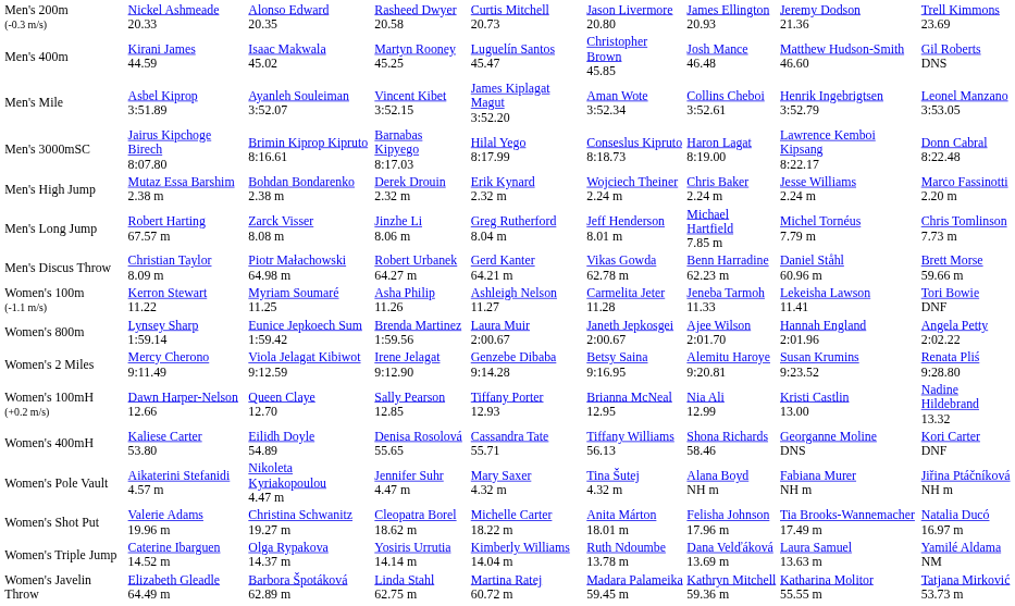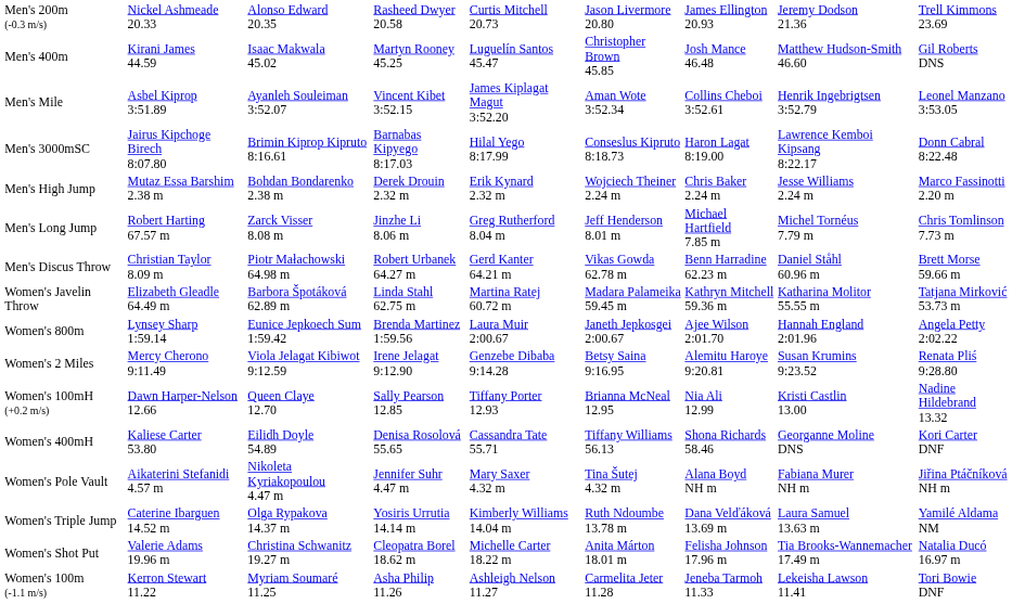rows swapped: Women's 100m (-1.1 m/s) <-> Women's Javelin Throw
rows swapped: Women's Triple Jump <-> Women's Shot Put
